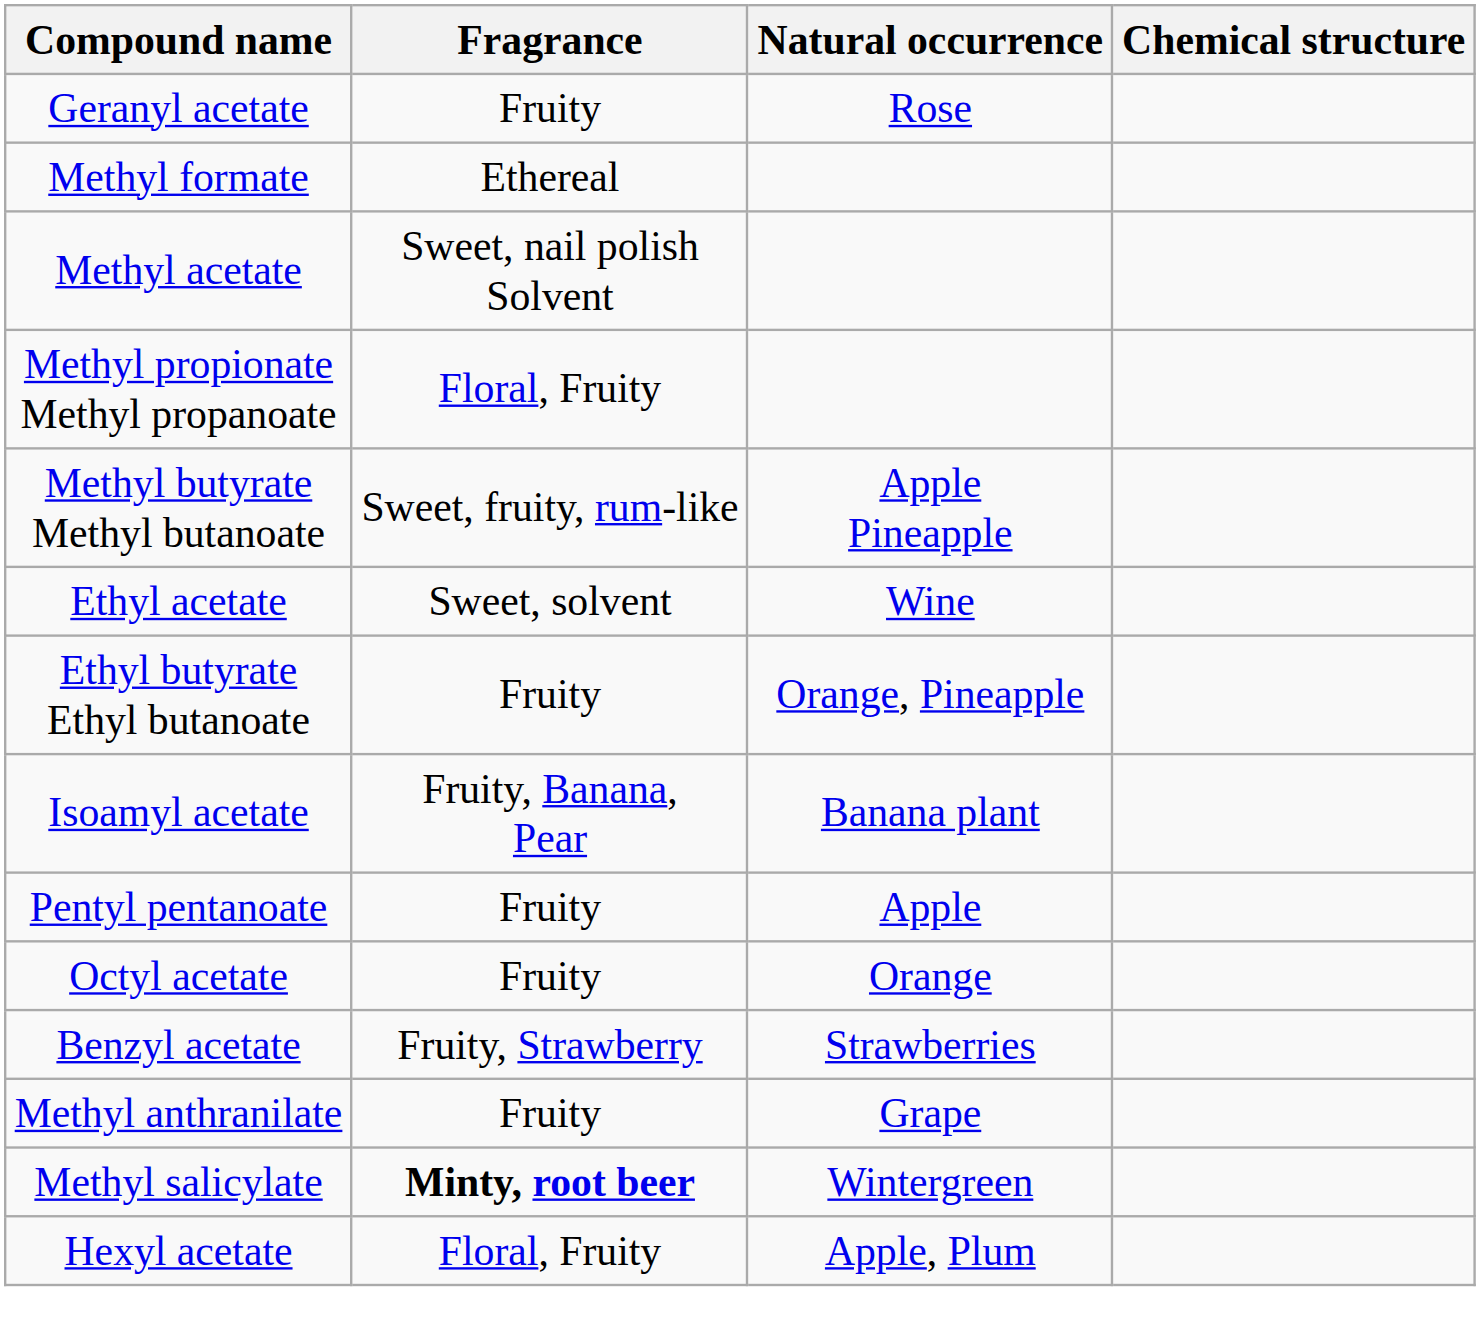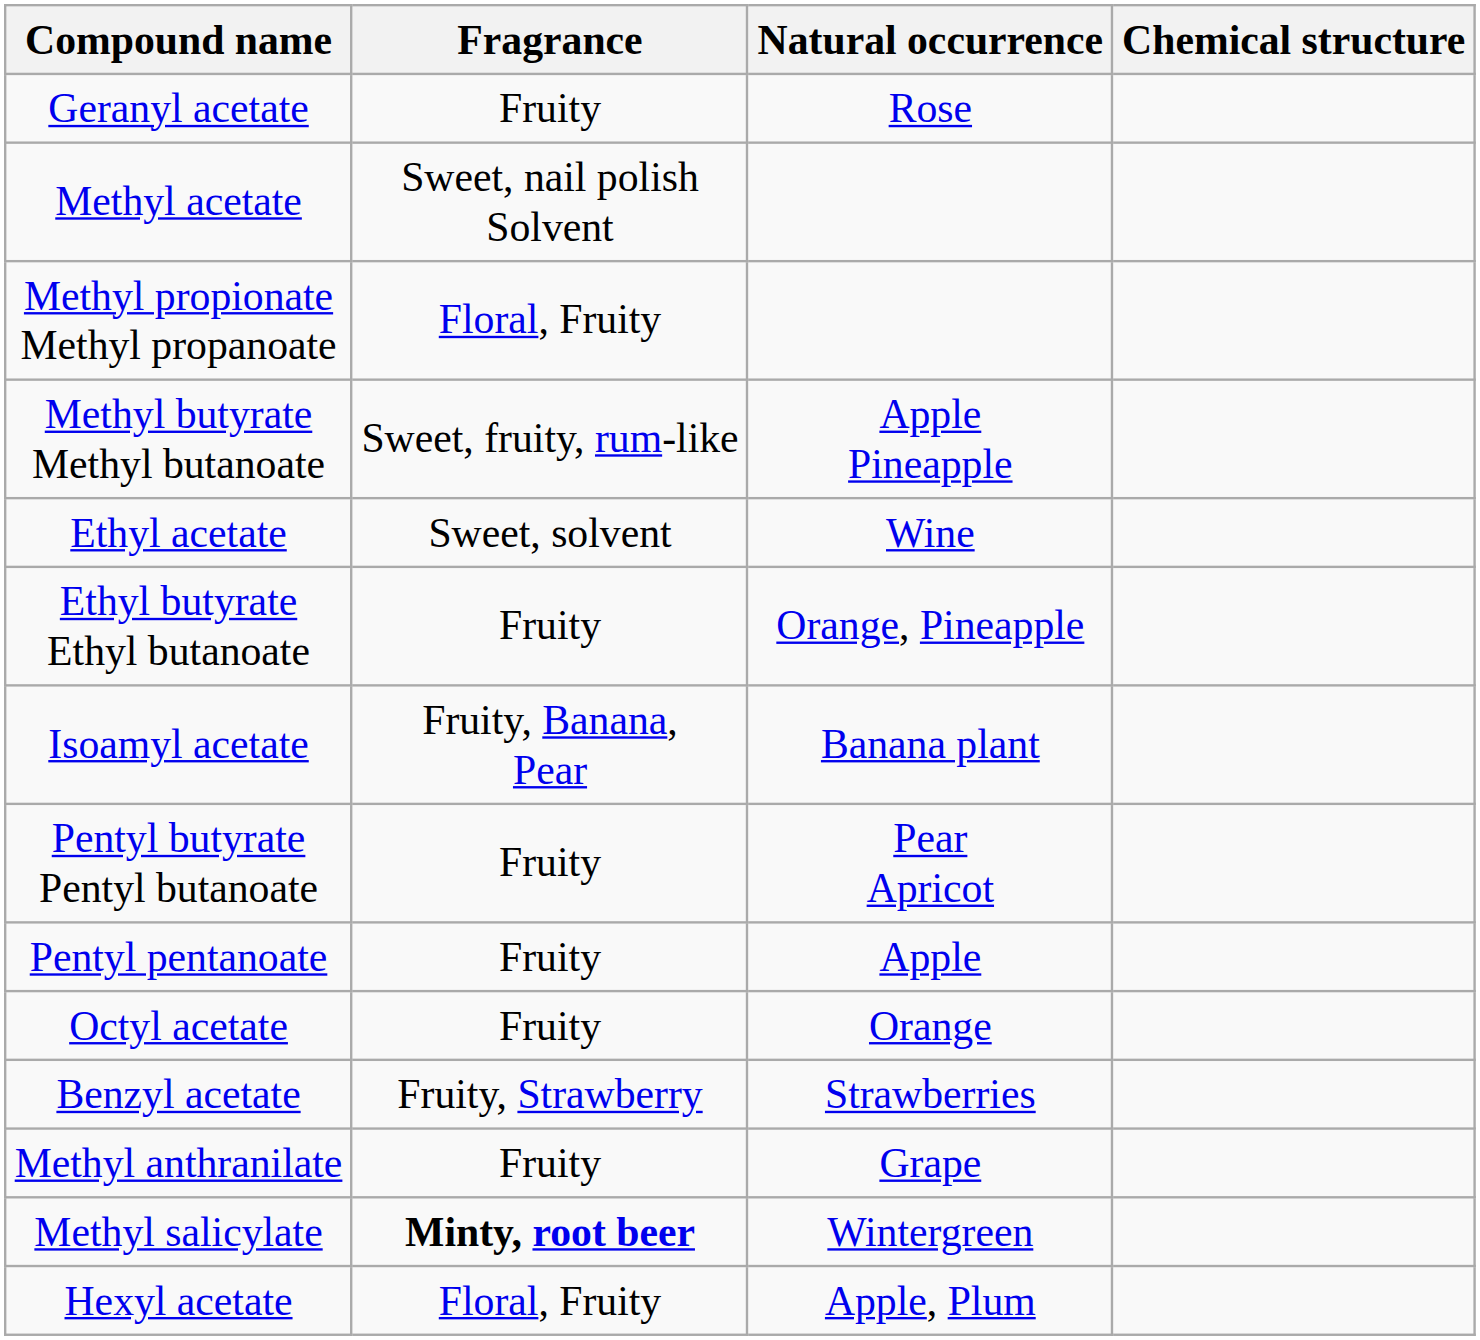- row: Methyl formate | Ethereal
+ row: Pentyl butyrate Pentyl butanoate | Fruity | Pear Apricot
